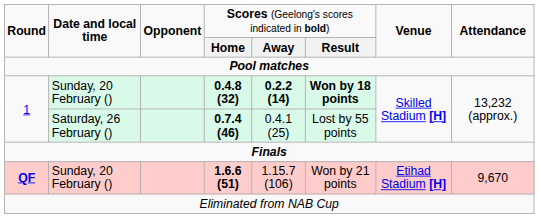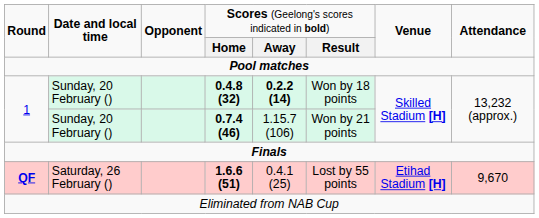0.4.8 (32) | column 6: bold -> normal
0.7.4 (46) | column 2: Saturday, 26 February () -> Sunday, 20 February ()
0.7.4 (46) | column 5: 0.4.1 (25) -> 1.15.7 (106)
0.7.4 (46) | column 6: Lost by 55 points -> Won by 21 points
1.6.6 (51) | column 2: Sunday, 20 February () -> Saturday, 26 February ()
1.6.6 (51) | column 5: 1.15.7 (106) -> 0.4.1 (25)
1.6.6 (51) | column 6: Won by 21 points -> Lost by 55 points
